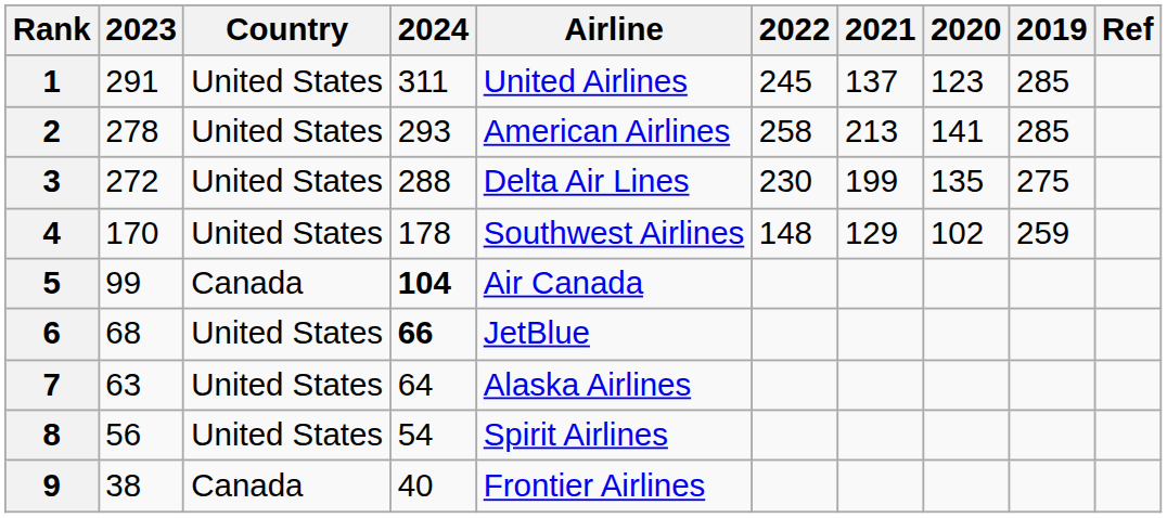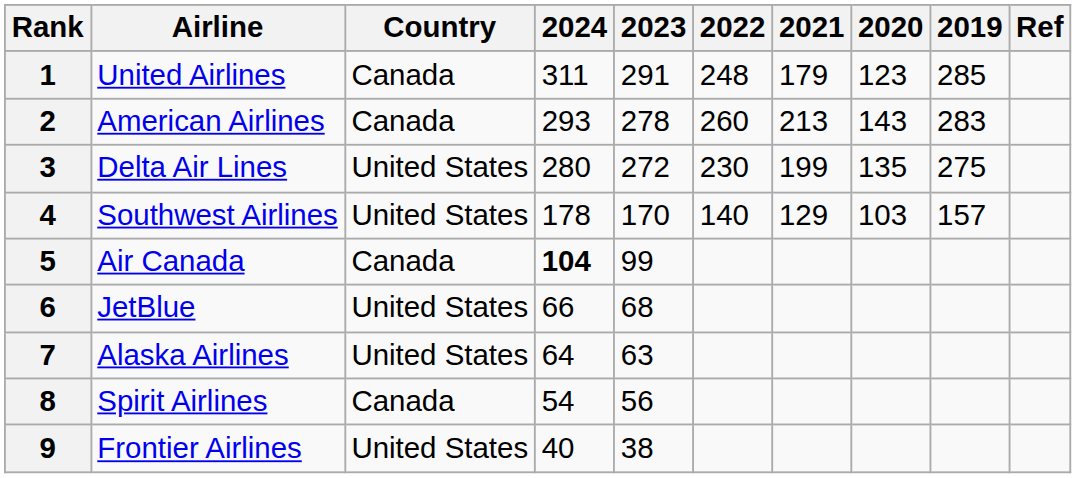columns swapped: Airline <-> 2023
1 | Country: United States -> Canada
1 | 2022: 245 -> 248
1 | 2021: 137 -> 179
2 | Country: United States -> Canada
2 | 2022: 258 -> 260
2 | 2020: 141 -> 143
2 | 2019: 285 -> 283
3 | 2024: 288 -> 280
4 | 2022: 148 -> 140
4 | 2020: 102 -> 103
4 | 2019: 259 -> 157
6 | 2024: bold -> normal
8 | Country: United States -> Canada
9 | Country: Canada -> United States
